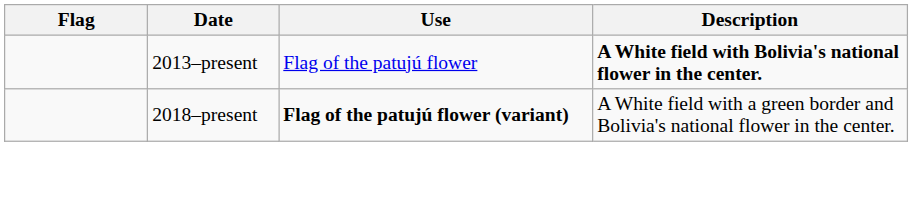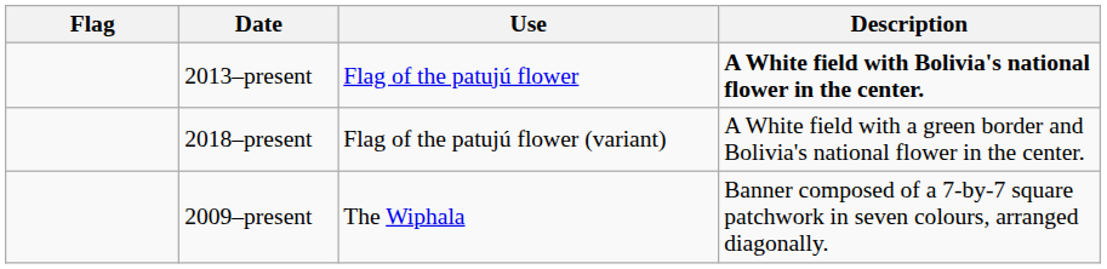2018–present | Use: bold -> normal
+ row: 2009–present | The Wiphala | Banner composed of a 7-by-7 square patchwork in seven colours, arranged diagonally.
